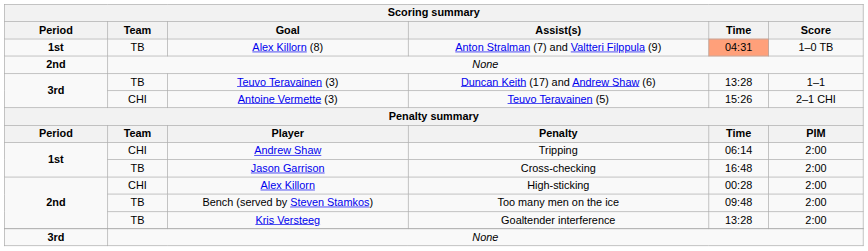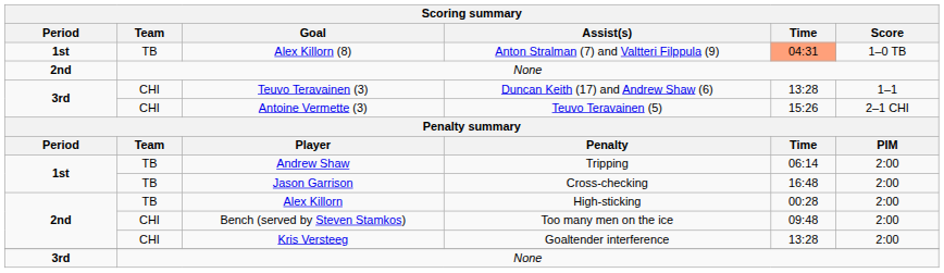Teuvo Teravainen (3) | Team: TB -> CHI
Andrew Shaw | Team: CHI -> TB
Alex Killorn | Team: CHI -> TB
Bench (served by Steven Stamkos) | Team: TB -> CHI
Kris Versteeg | Team: TB -> CHI
